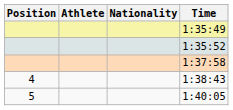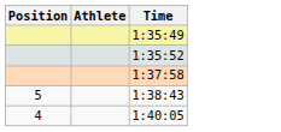- column: Nationality
1:38:43 | Position: 4 -> 5
1:40:05 | Position: 5 -> 4
